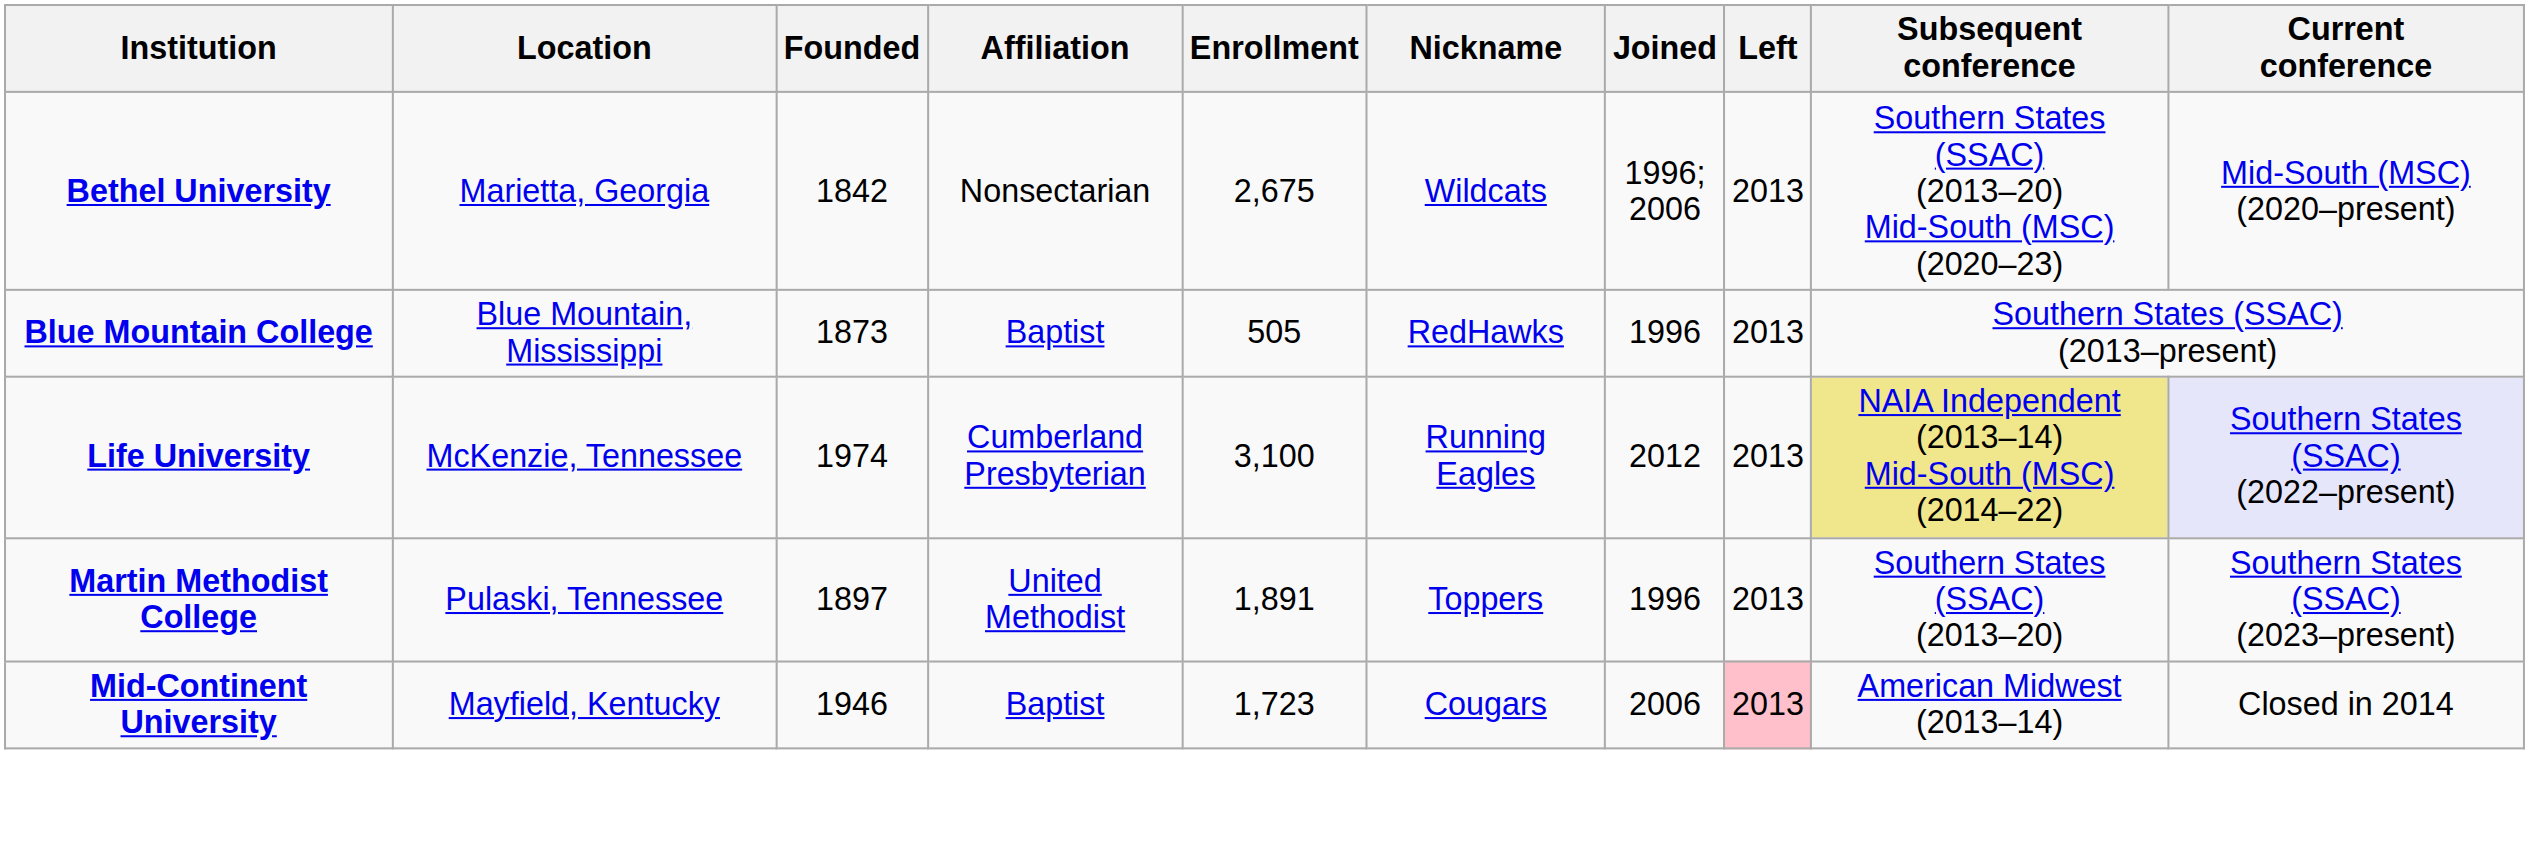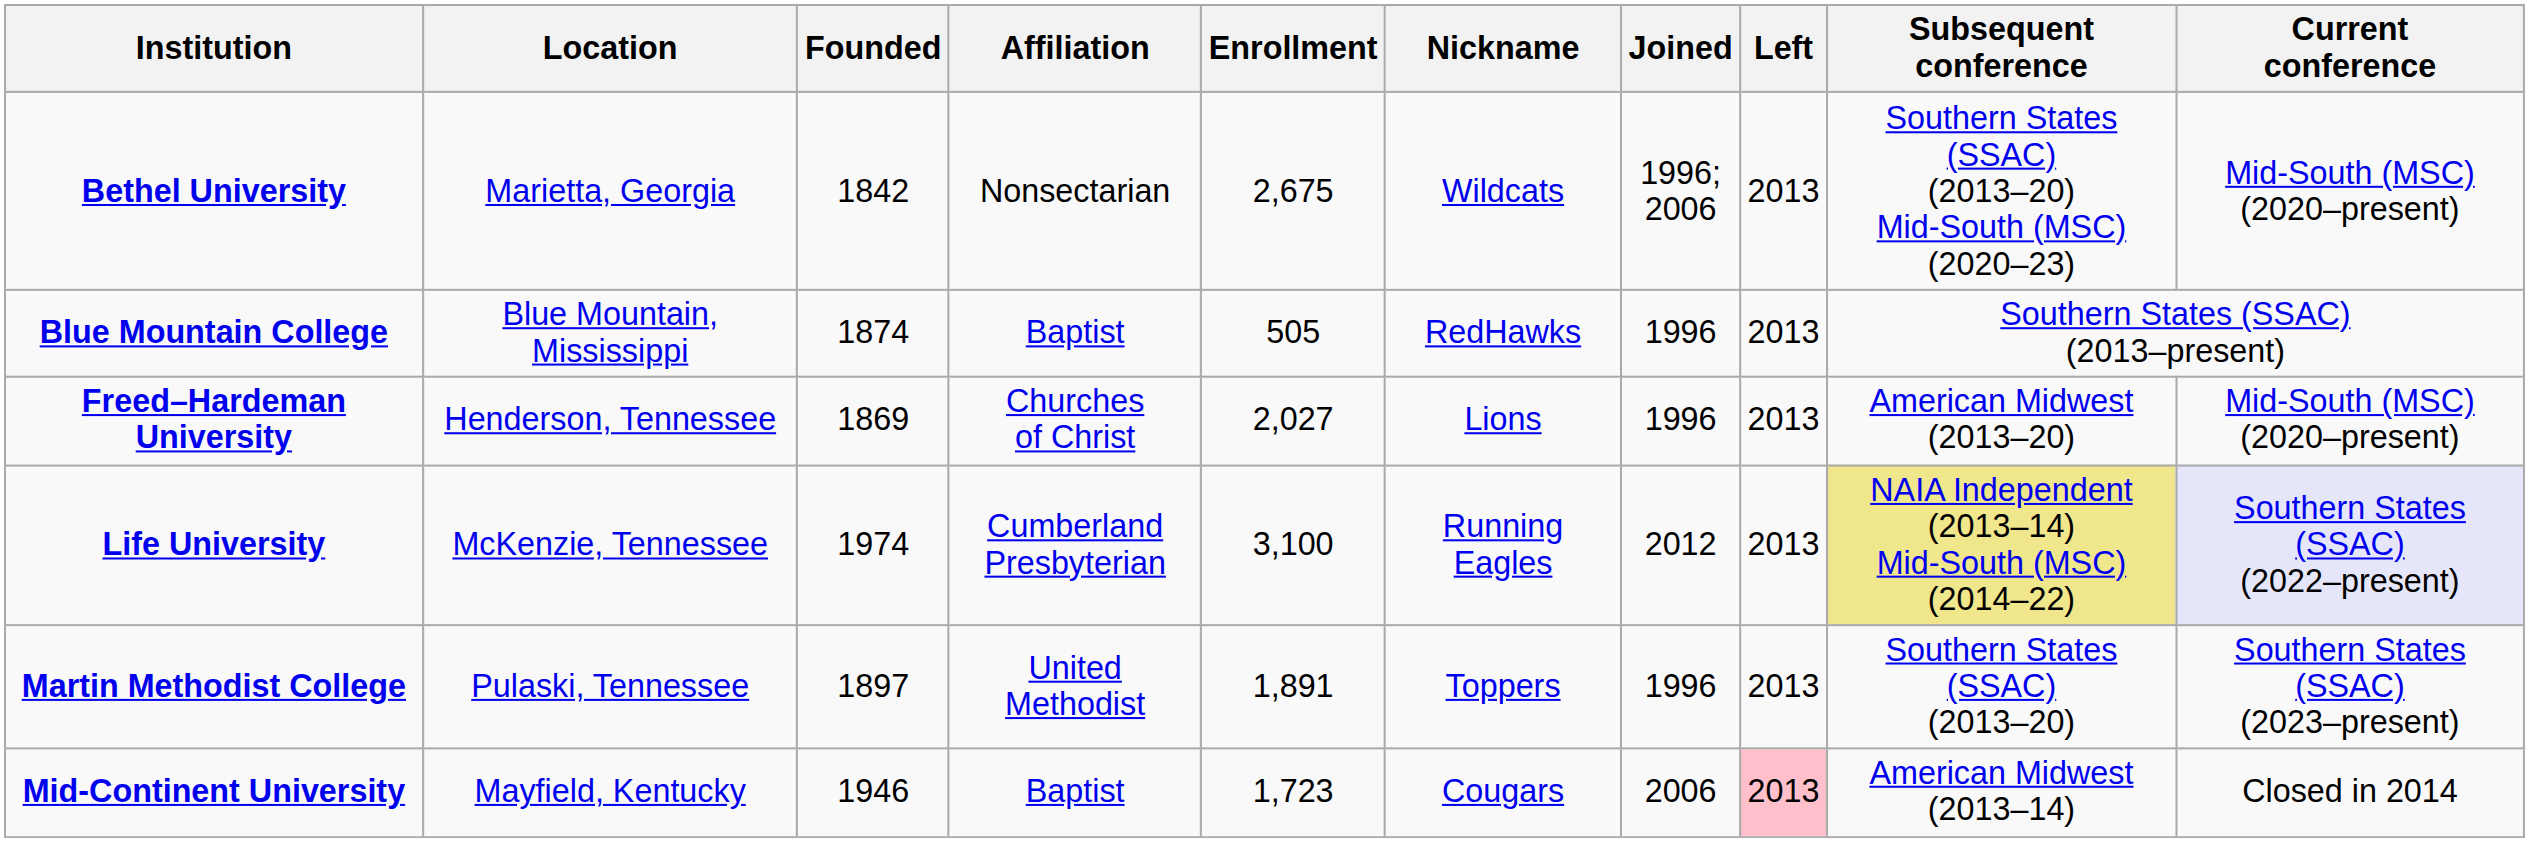Blue Mountain College | Founded: 1873 -> 1874
+ row: Freed–Hardeman University | Henderson, Tennessee | 1869 | Churches of Christ | 2,027 | Lions | 1996 | 2013 | American Midwest (2013–20) | Mid-South (MSC) (2020–present)
